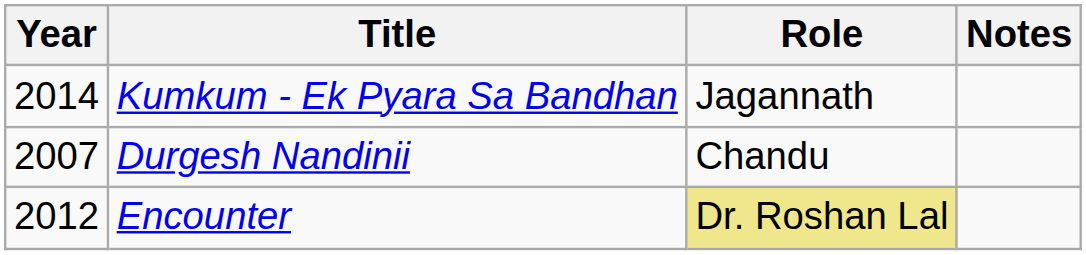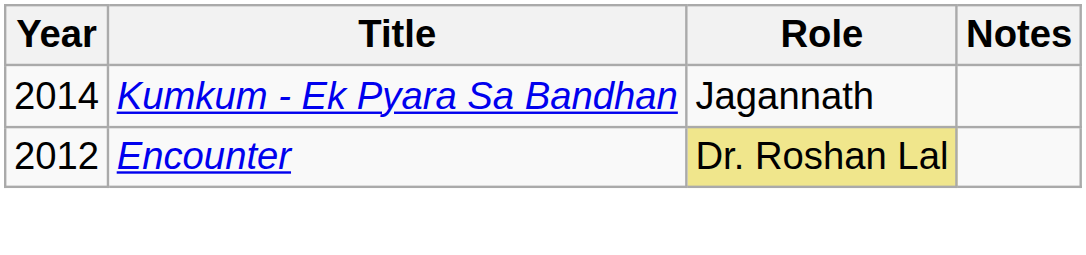- row: 2007 | Durgesh Nandinii | Chandu
